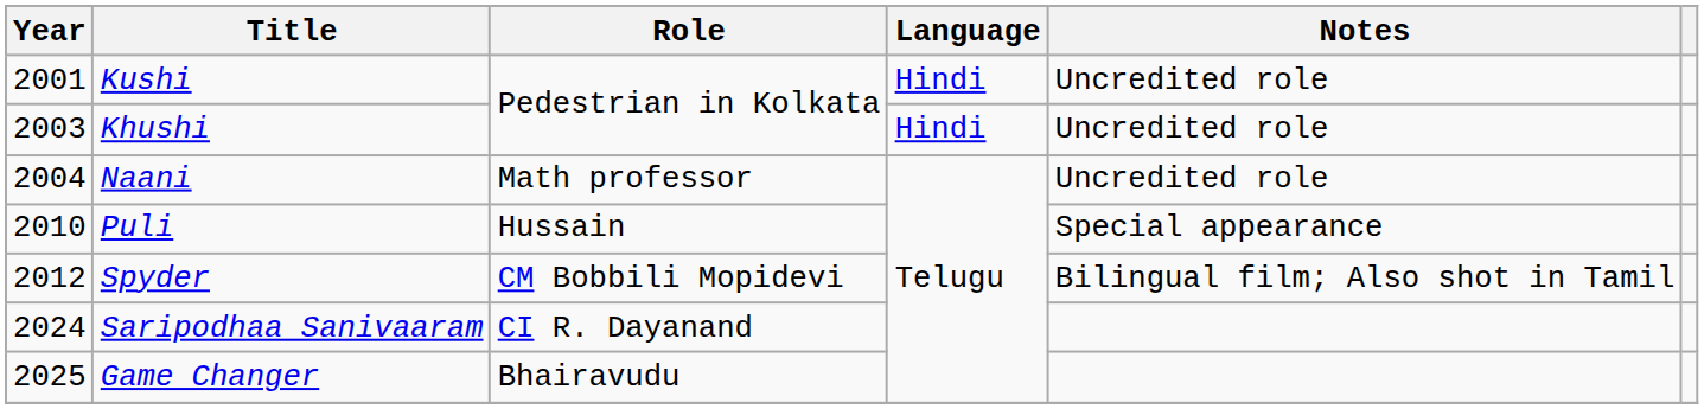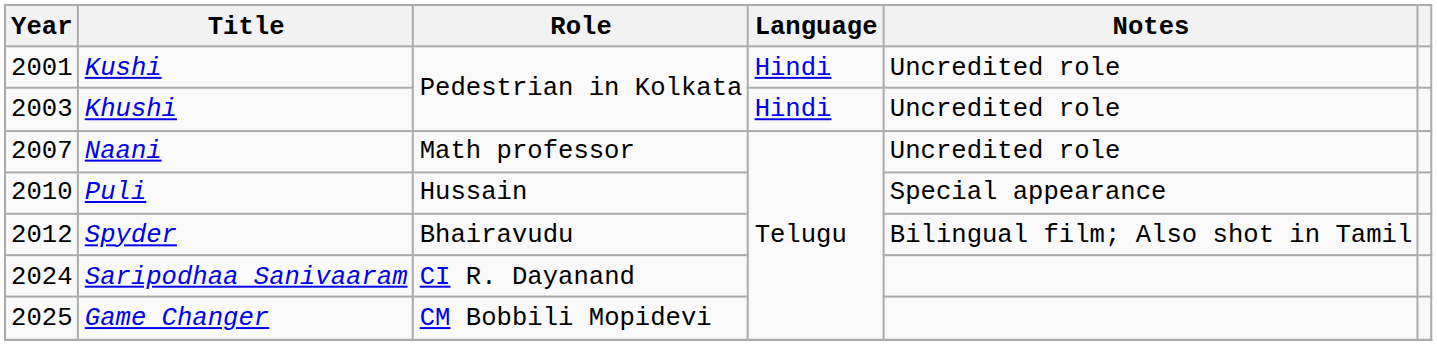Naani | Year: 2004 -> 2007
Spyder | Role: CM Bobbili Mopidevi -> Bhairavudu
Game Changer | Role: Bhairavudu -> CM Bobbili Mopidevi
